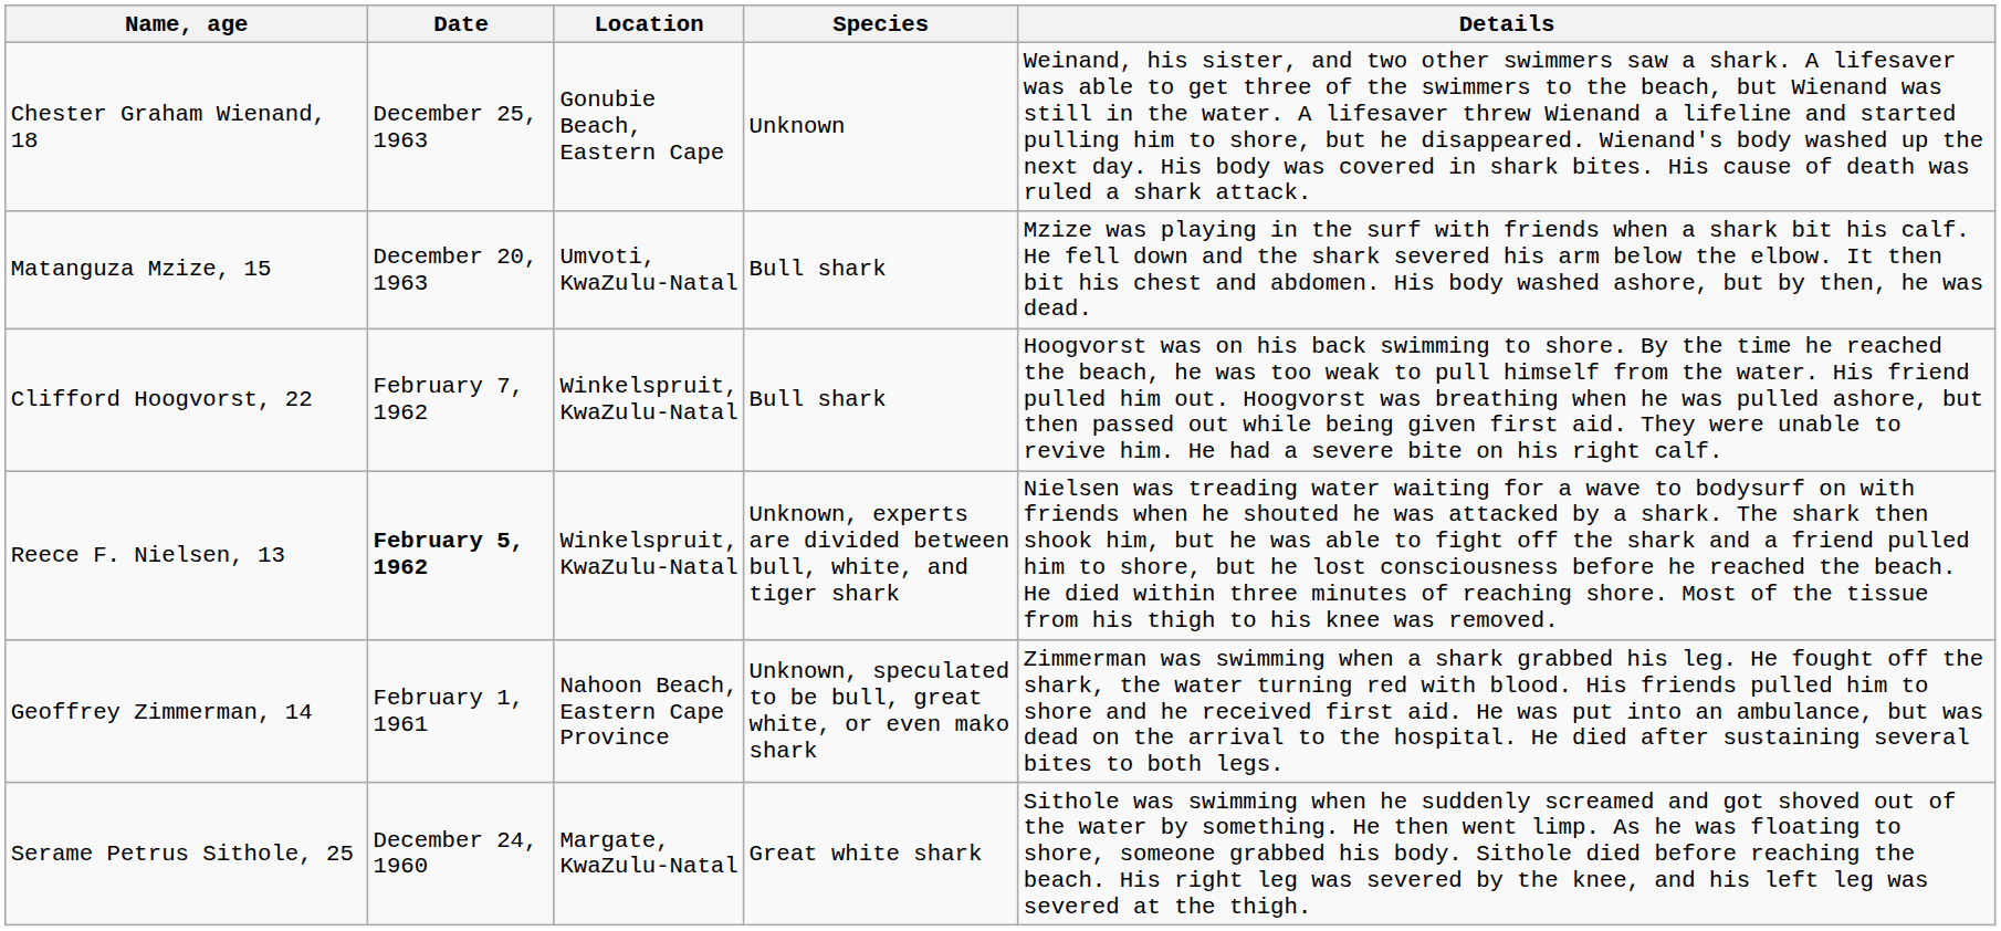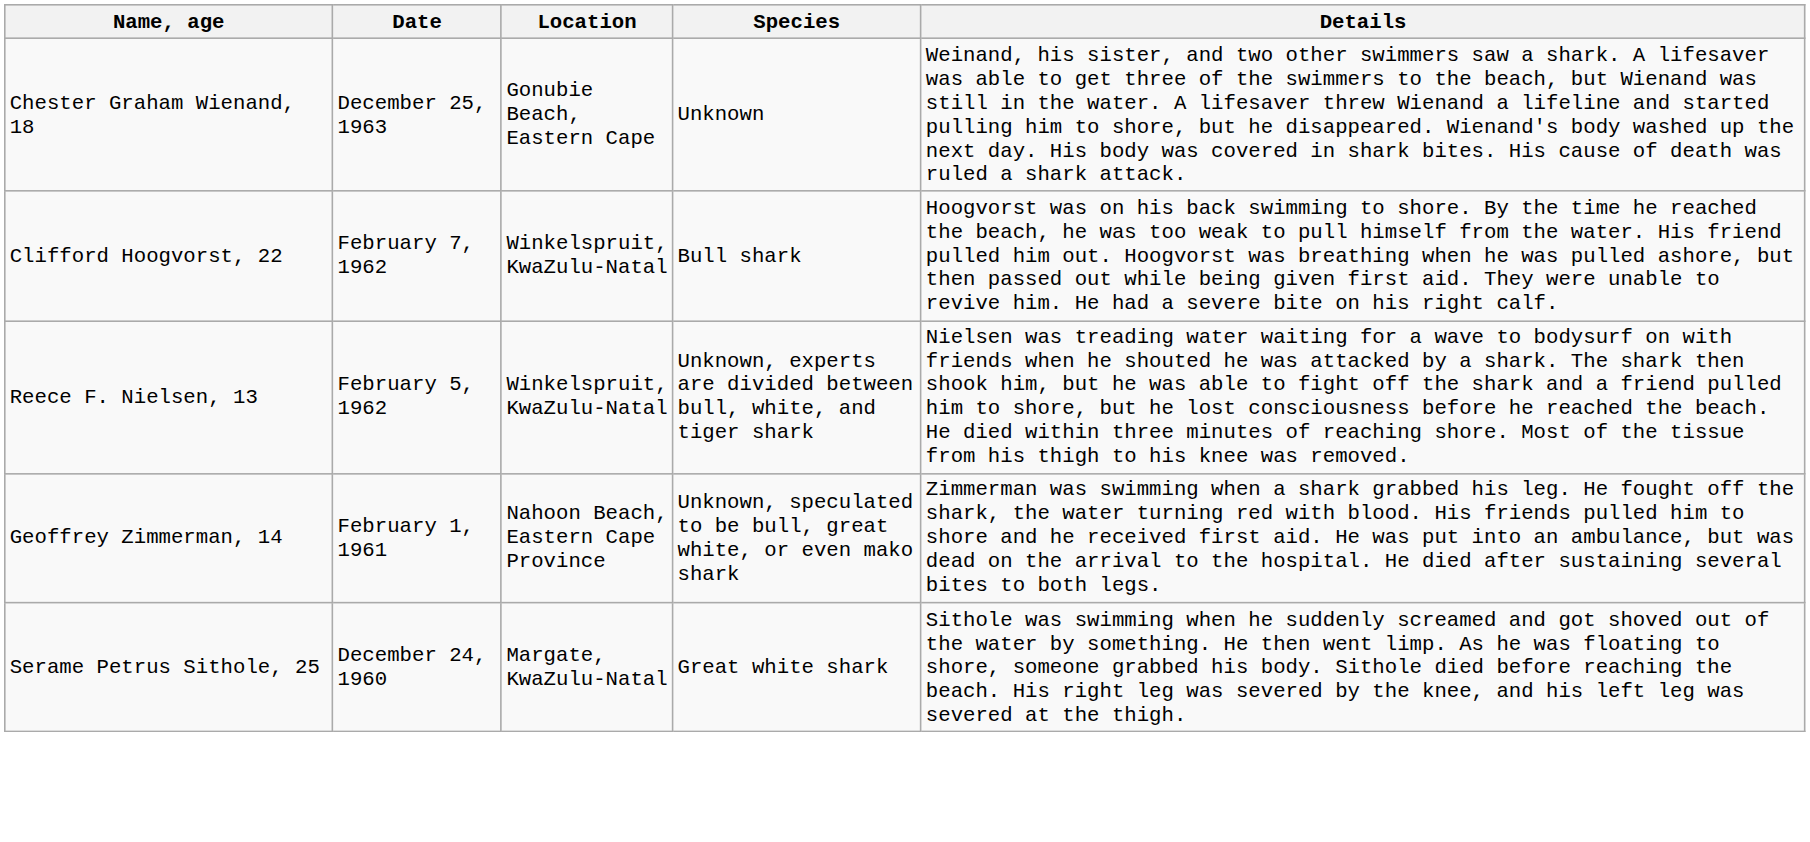- row: Matanguza Mzize, 15 | December 20, 1963 | Umvoti, KwaZulu-Natal | Bull shark | Mzize was playing in the surf with friends when a shark bit his calf. He fell down and the shark severed his arm below the elbow. It then bit his chest and abdomen. His body washed ashore, but by then, he was dead.
Reece F. Nielsen, 13 | Date: bold -> normal
